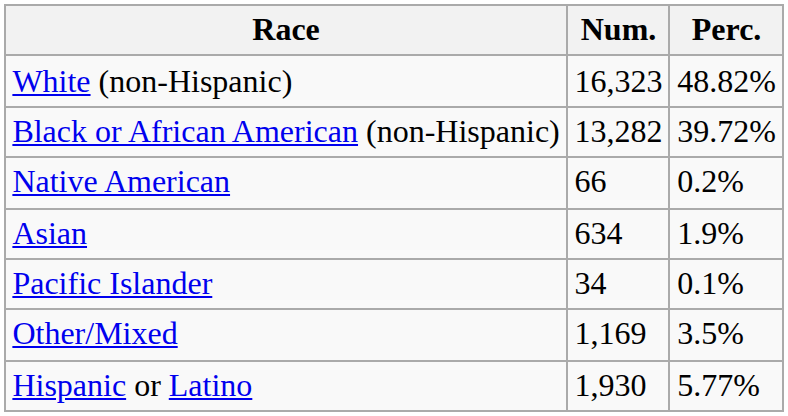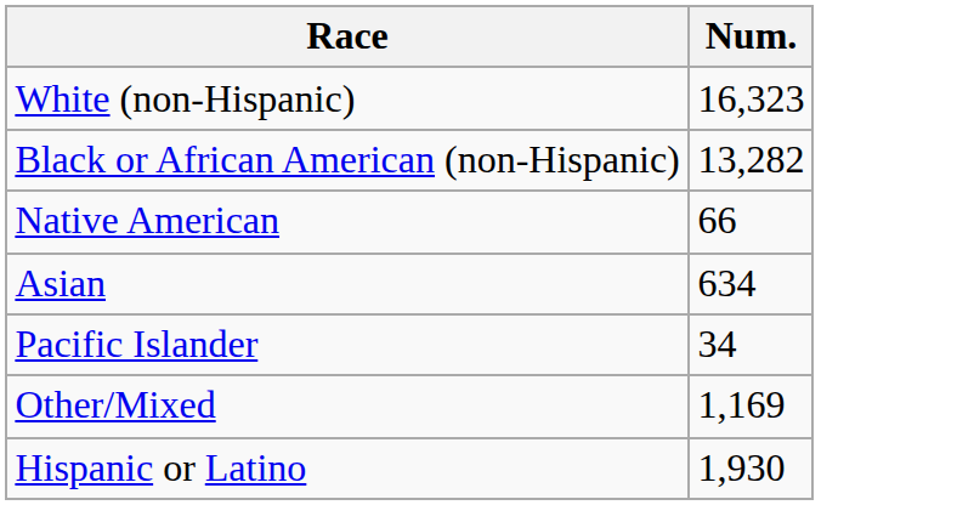- column: Perc. | 48.82% | 39.72% | 0.2% | 1.9% | 0.1% | 3.5% | 5.77%
